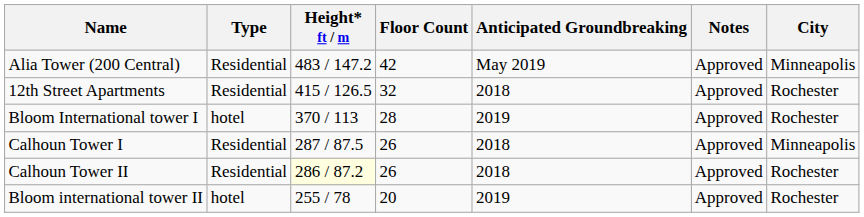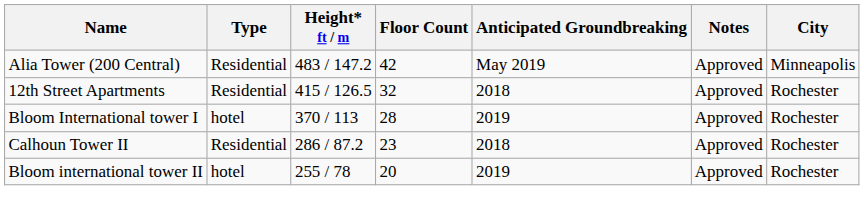- row: Calhoun Tower I | Residential | 287 / 87.5 | 26 | 2018 | Approved | Minneapolis
Calhoun Tower II | Height* ft / m: lightyellow background -> no background
Calhoun Tower II | Floor Count: 26 -> 23
